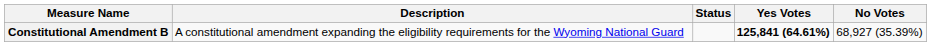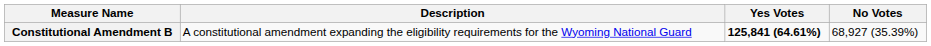- column: Status
